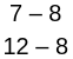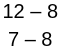rows swapped: 7 – 8 <-> 12 – 8
